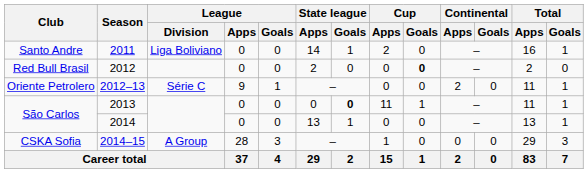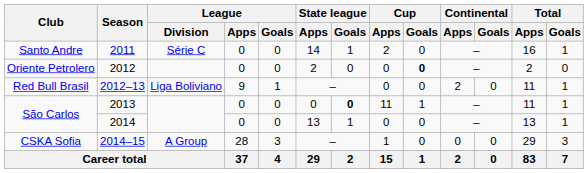2011 | League / Division: Liga Boliviano -> Série C
2012 | Club: Red Bull Brasil -> Oriente Petrolero
2012–13 | Club: Oriente Petrolero -> Red Bull Brasil
2012–13 | League / Division: Série C -> Liga Boliviano
